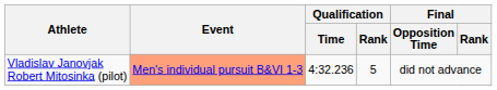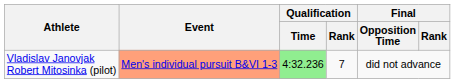Vladislav Janovjak Robert Mitosinka (pilot) | Qualification / Time: no background -> lightgreen background
Vladislav Janovjak Robert Mitosinka (pilot) | Qualification / Rank: 5 -> 7
